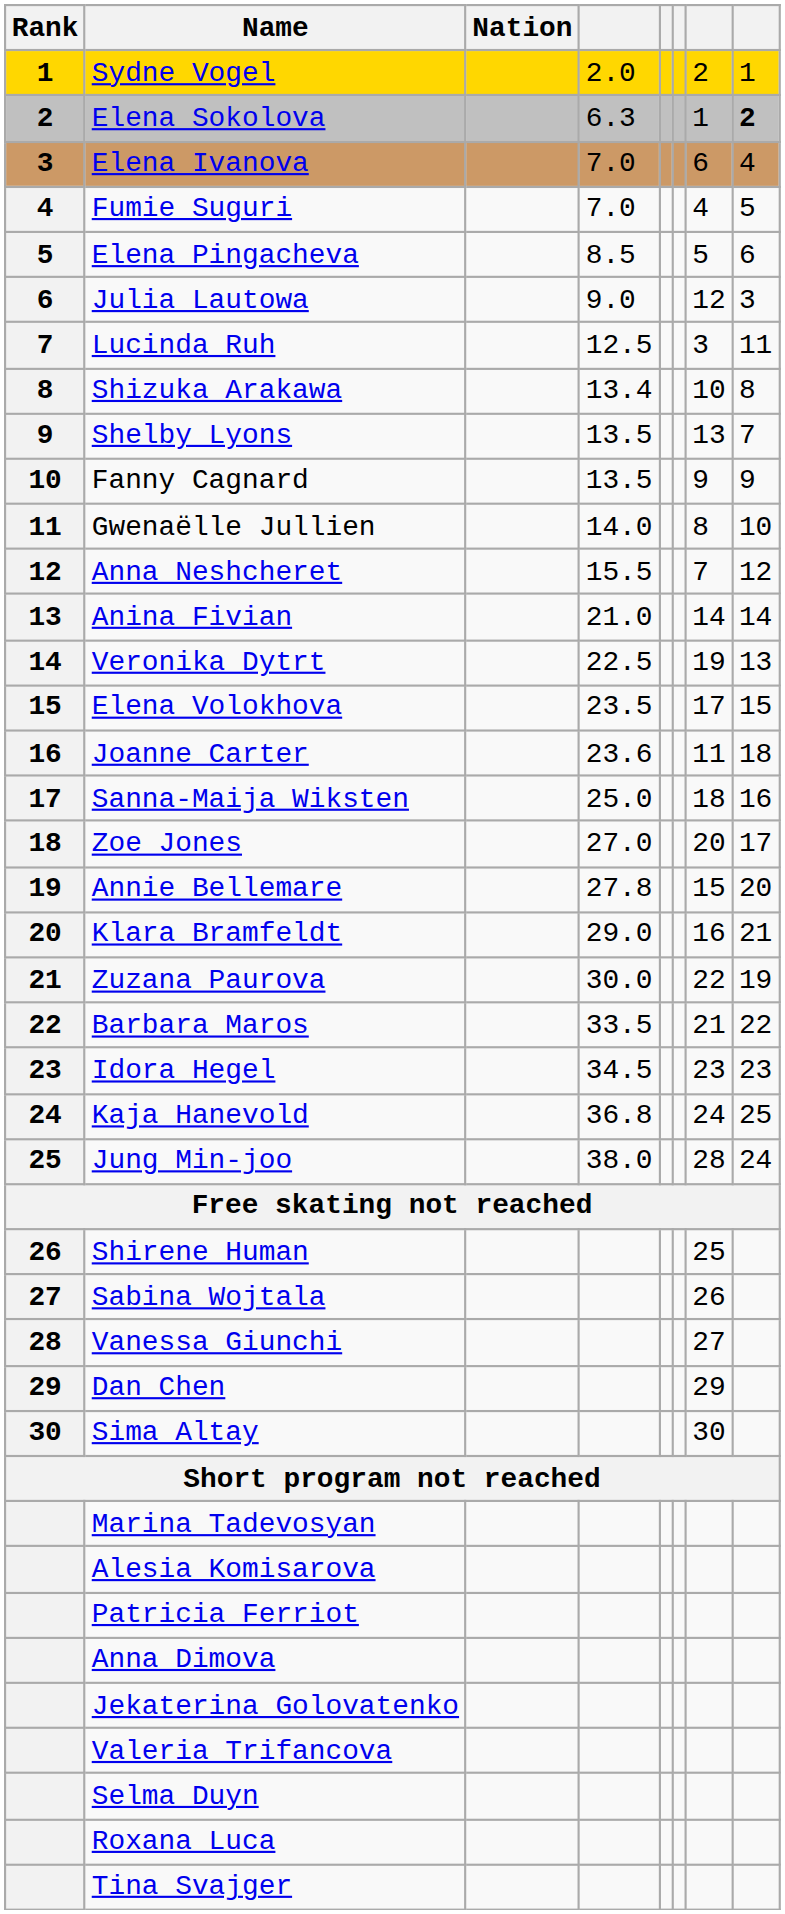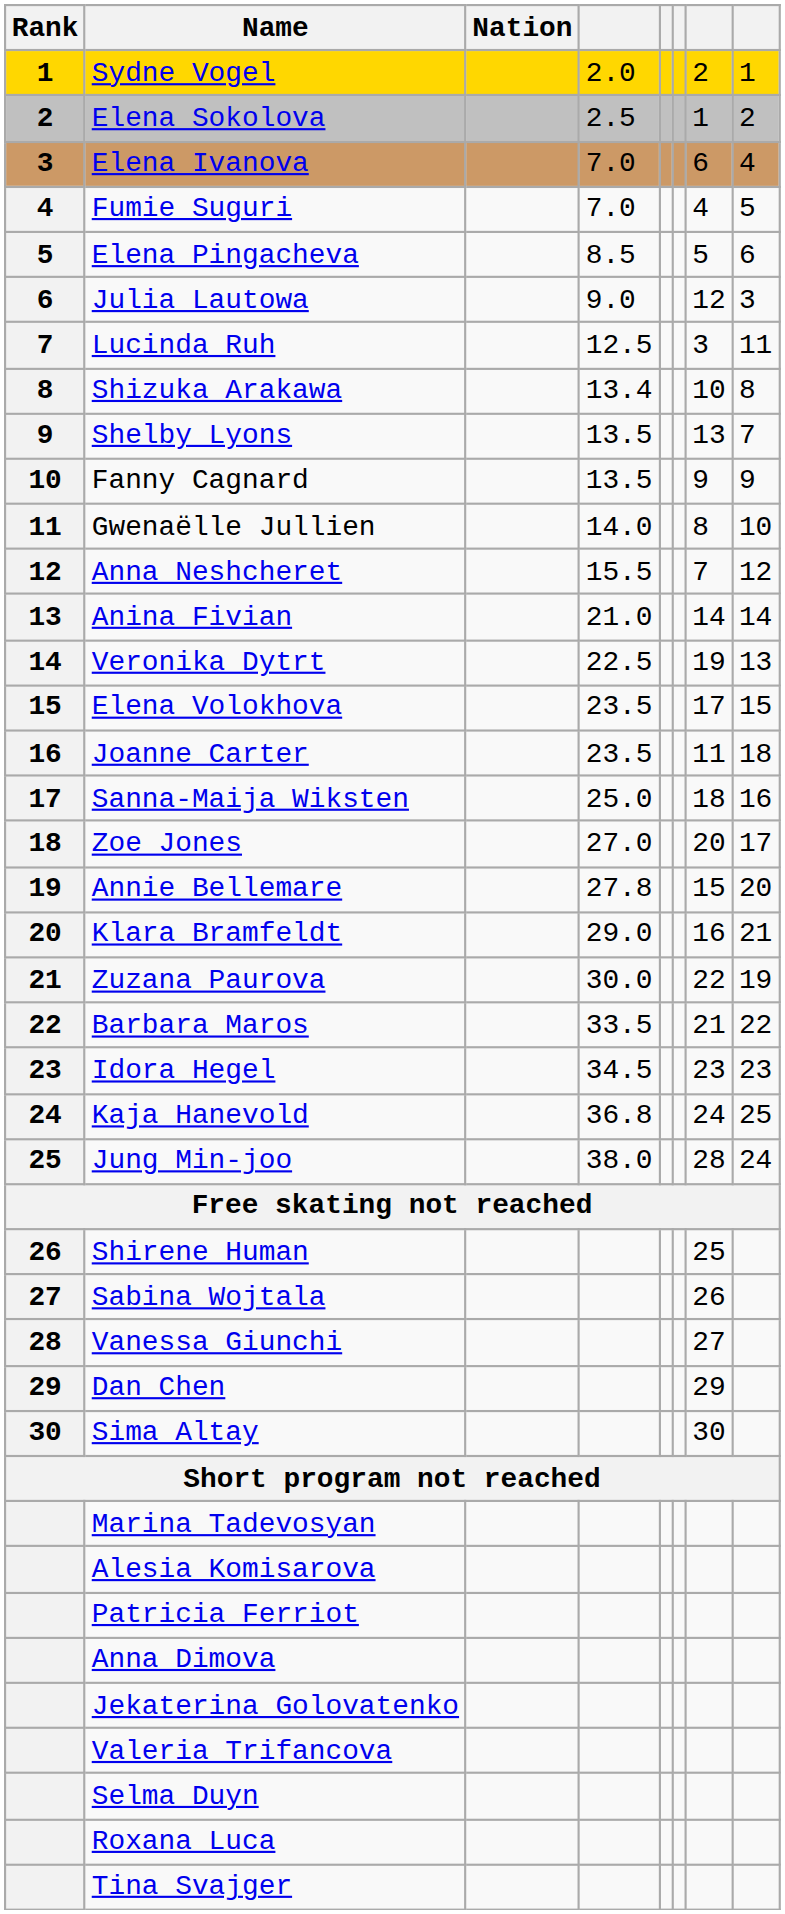Elena Sokolova | column 4: 6.3 -> 2.5
Elena Sokolova | column 8: bold -> normal
Joanne Carter | column 4: 23.6 -> 23.5
